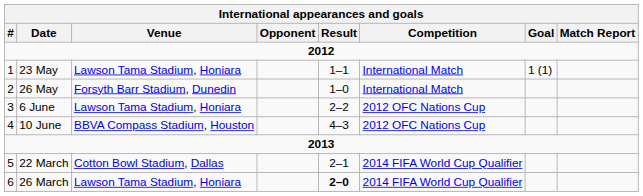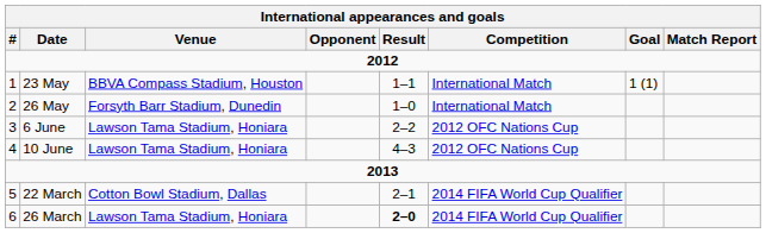23 May | Venue: Lawson Tama Stadium, Honiara -> BBVA Compass Stadium, Houston
10 June | Venue: BBVA Compass Stadium, Houston -> Lawson Tama Stadium, Honiara
